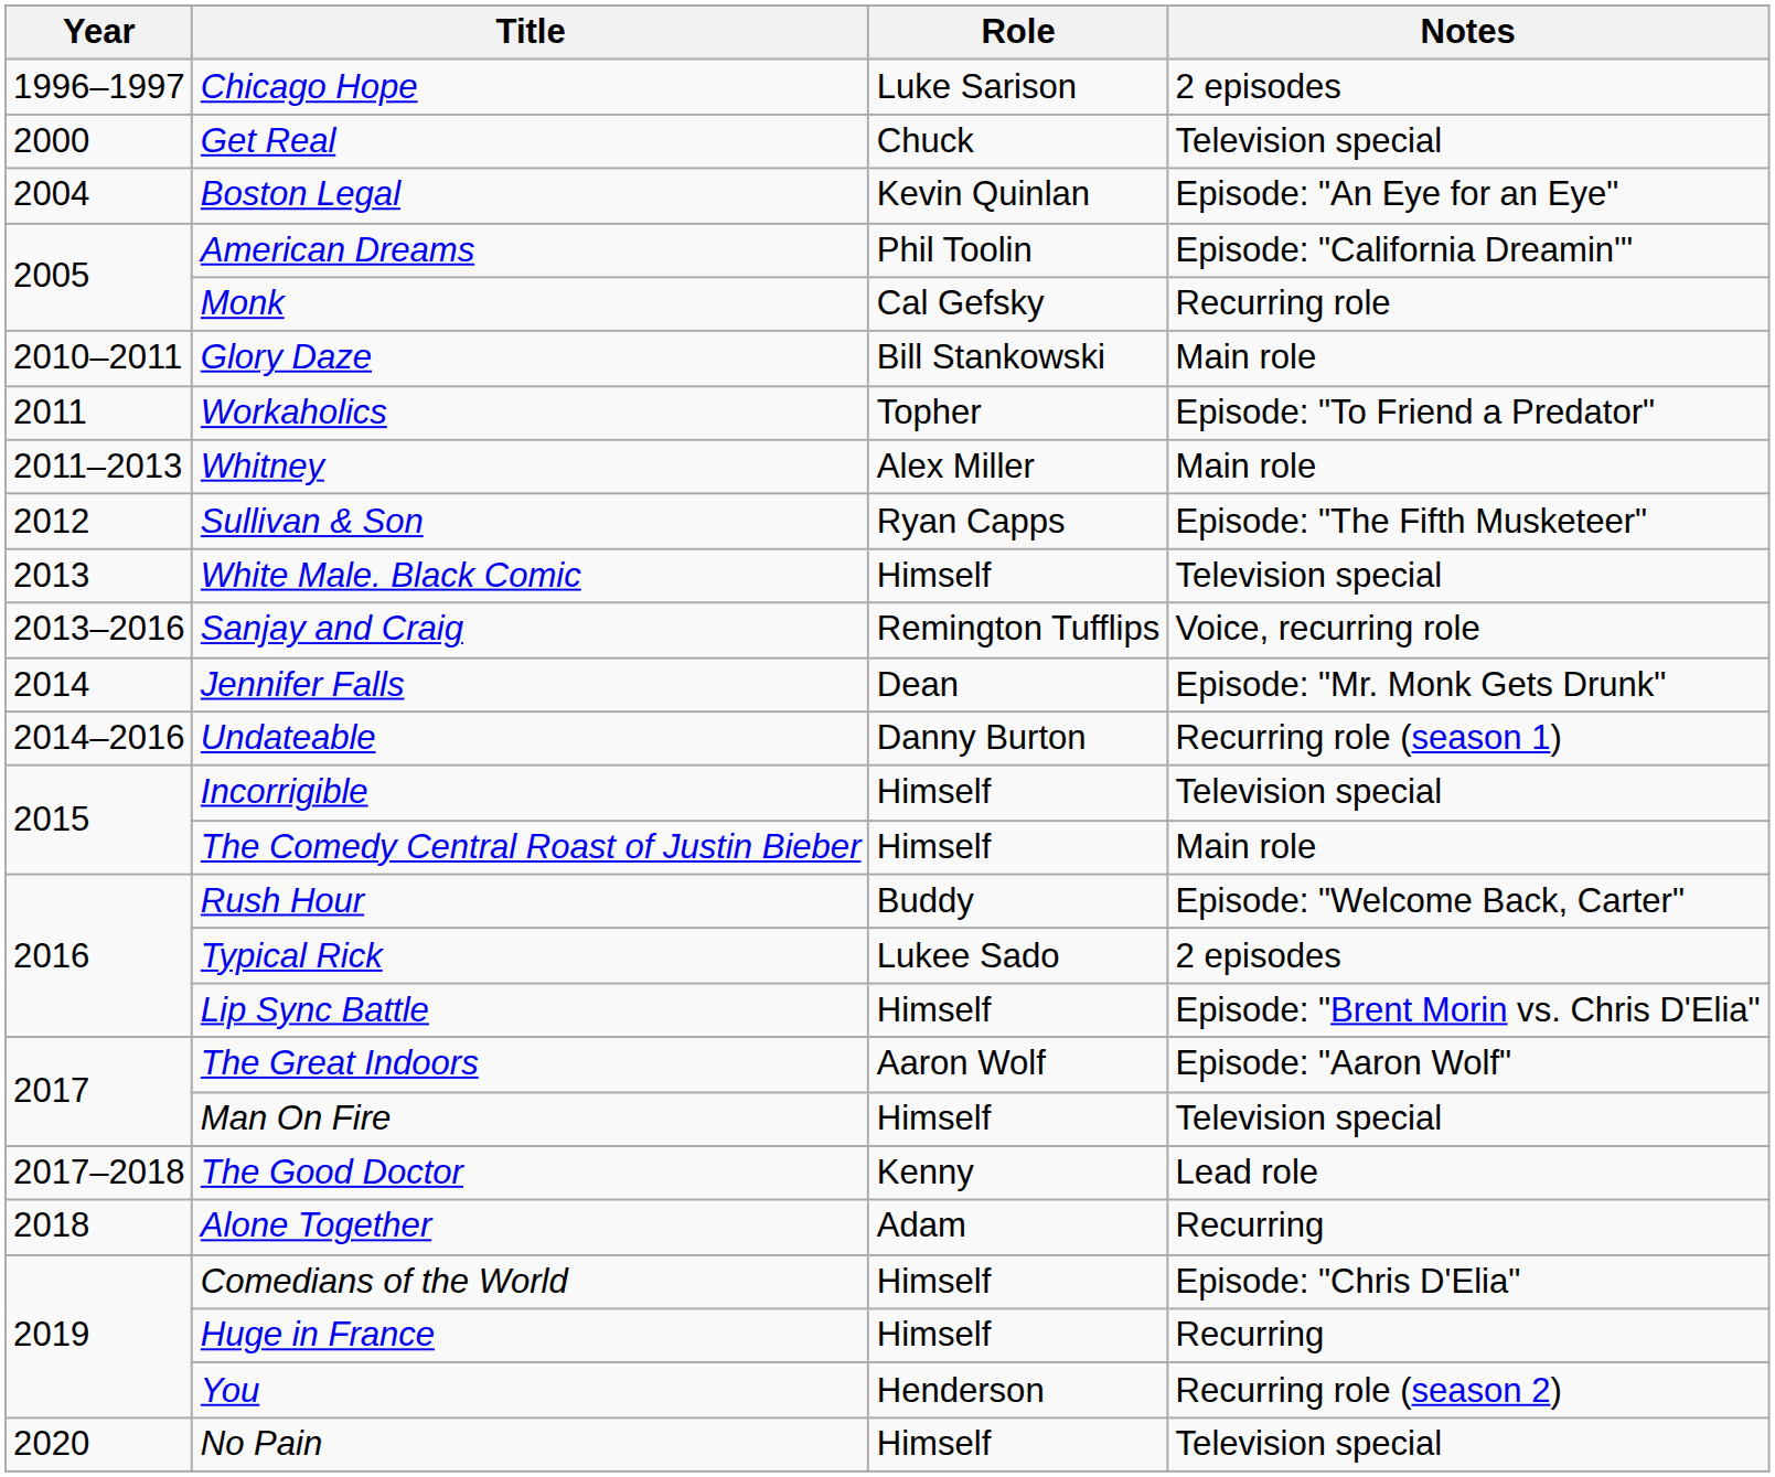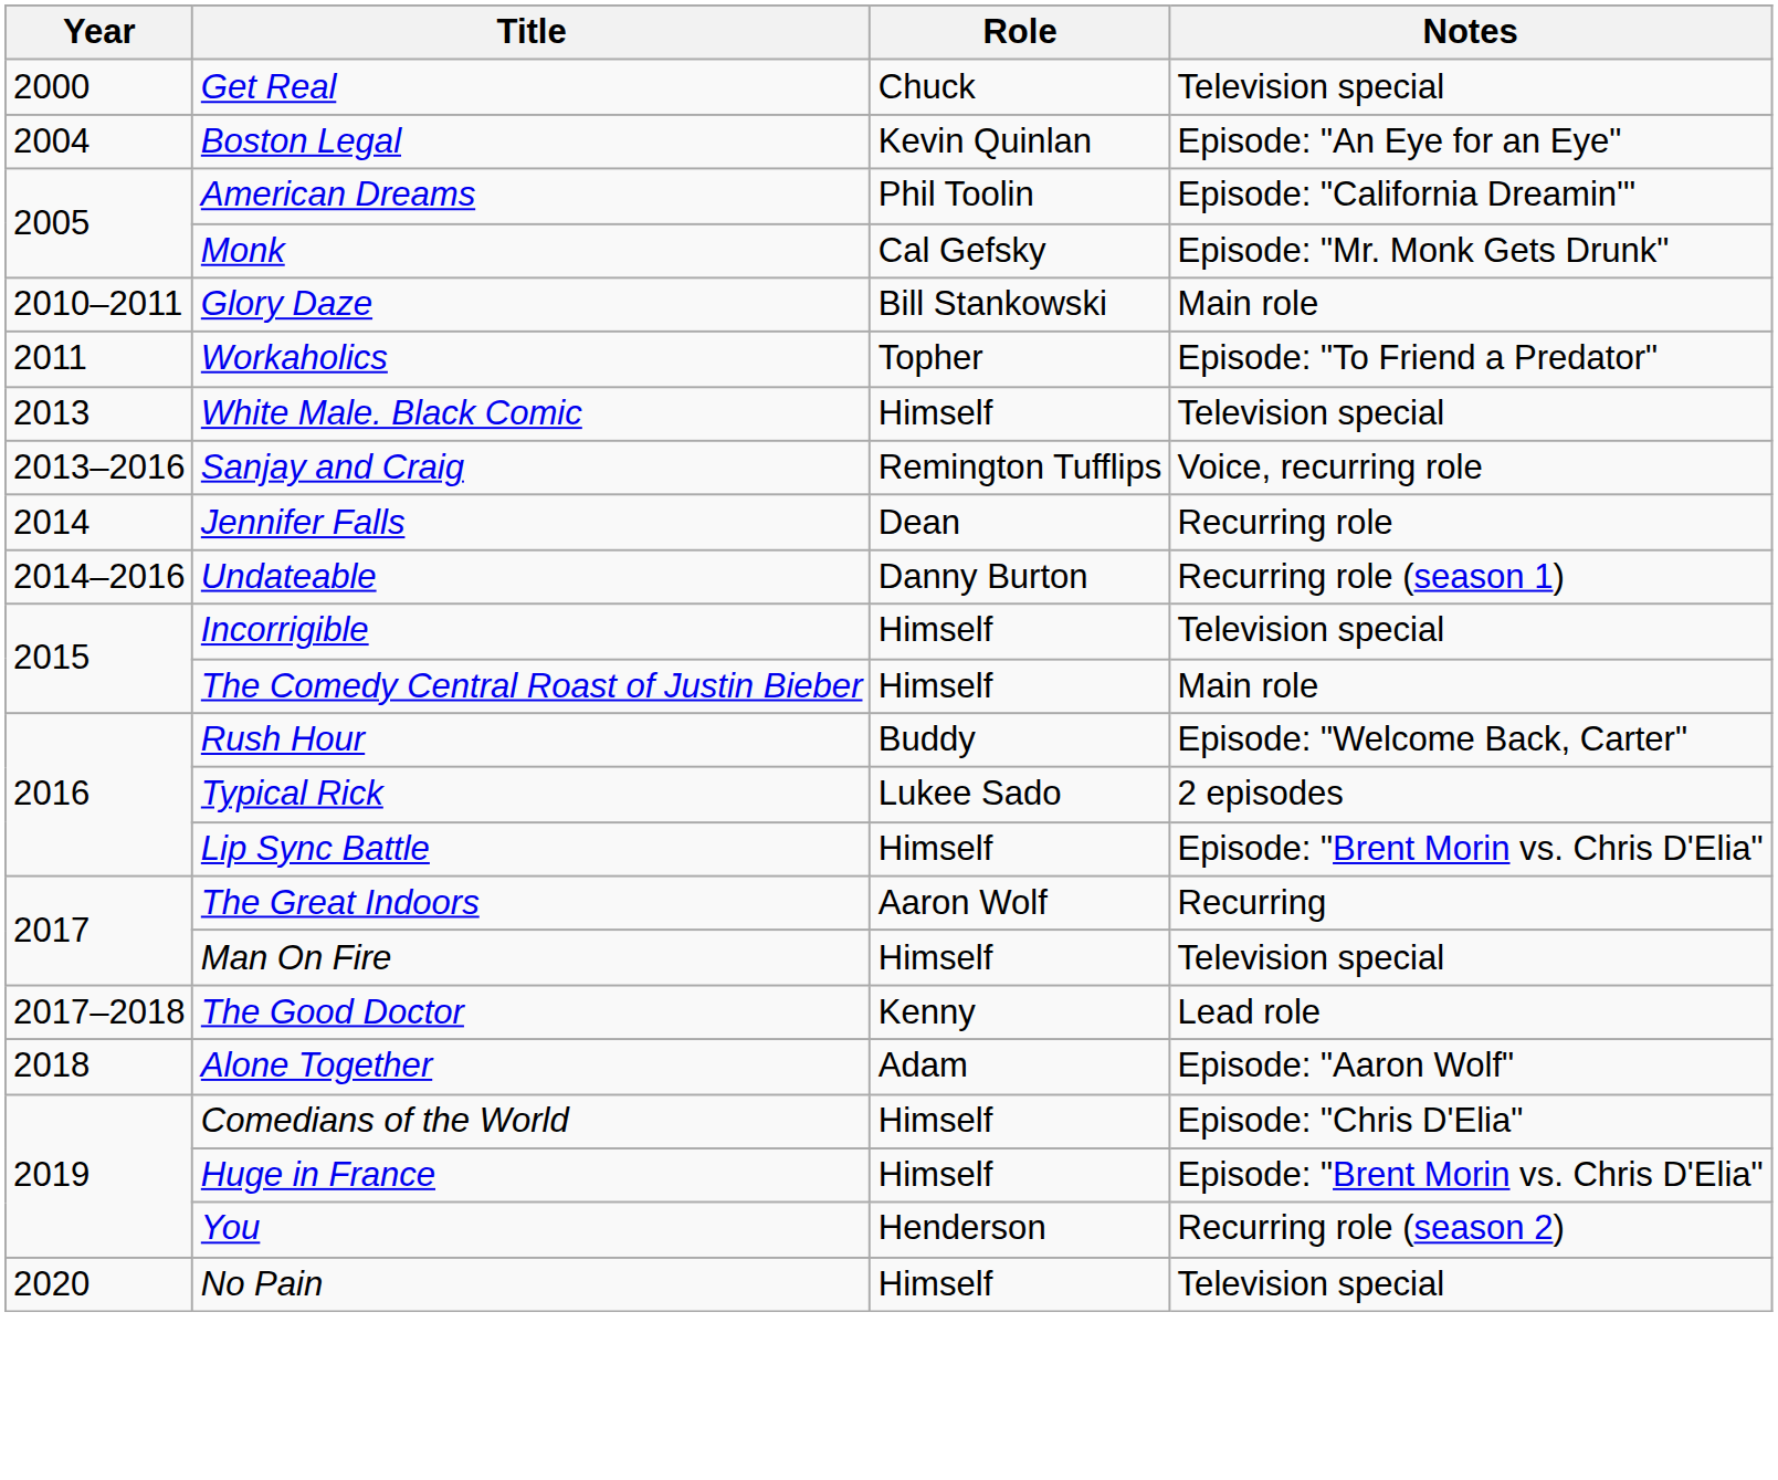- row: 1996–1997 | Chicago Hope | Luke Sarison | 2 episodes
Monk | Notes: Recurring role -> Episode: "Mr. Monk Gets Drunk"
- row: 2011–2013 | Whitney | Alex Miller | Main role
- row: 2012 | Sullivan & Son | Ryan Capps | Episode: "The Fifth Musketeer"
Jennifer Falls | Notes: Episode: "Mr. Monk Gets Drunk" -> Recurring role
The Great Indoors | Notes: Episode: "Aaron Wolf" -> Recurring
Alone Together | Notes: Recurring -> Episode: "Aaron Wolf"
Huge in France | Notes: Recurring -> Episode: "Brent Morin vs. Chris D'Elia"
